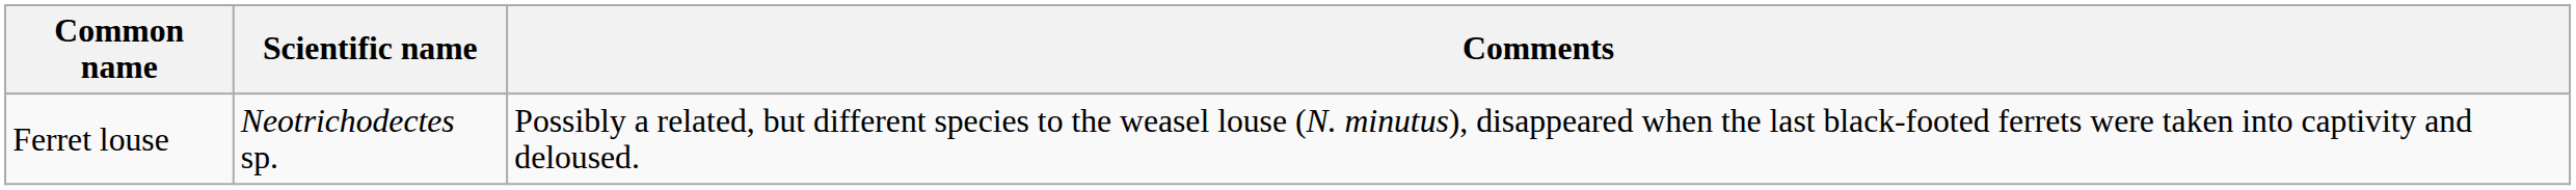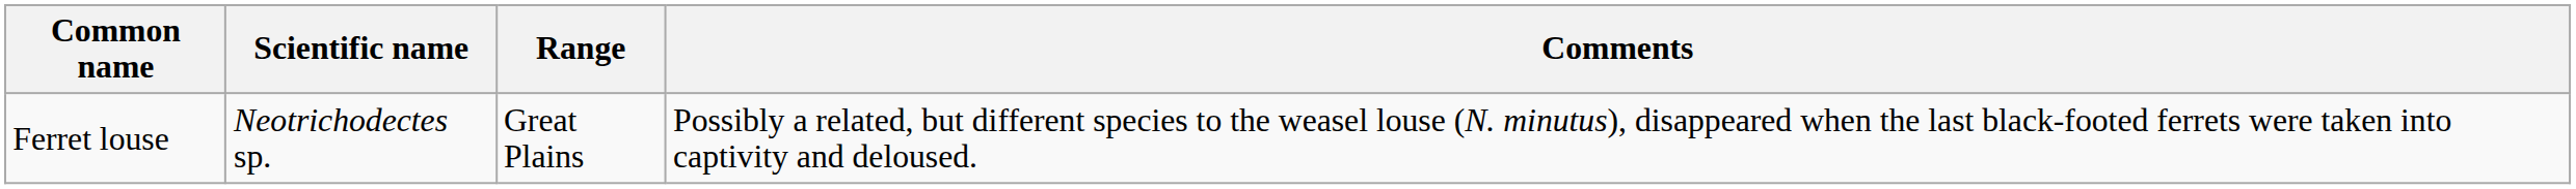+ column: Range | Great Plains
